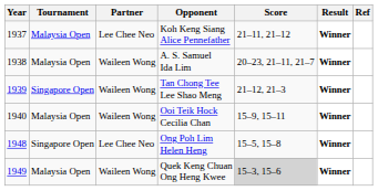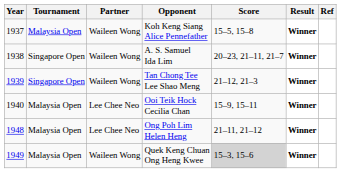Koh Keng Siang Alice Pennefather | Partner: Lee Chee Neo -> Waileen Wong
Koh Keng Siang Alice Pennefather | Score: 21–11, 21–12 -> 15–5, 15–8
A. S. Samuel Ida Lim | Tournament: Malaysia Open -> Singapore Open
Ooi Teik Hock Cecilia Chan | Partner: Waileen Wong -> Lee Chee Neo
Ong Poh Lim Helen Heng | Tournament: Singapore Open -> Malaysia Open
Ong Poh Lim Helen Heng | Score: 15–5, 15–8 -> 21–11, 21–12
